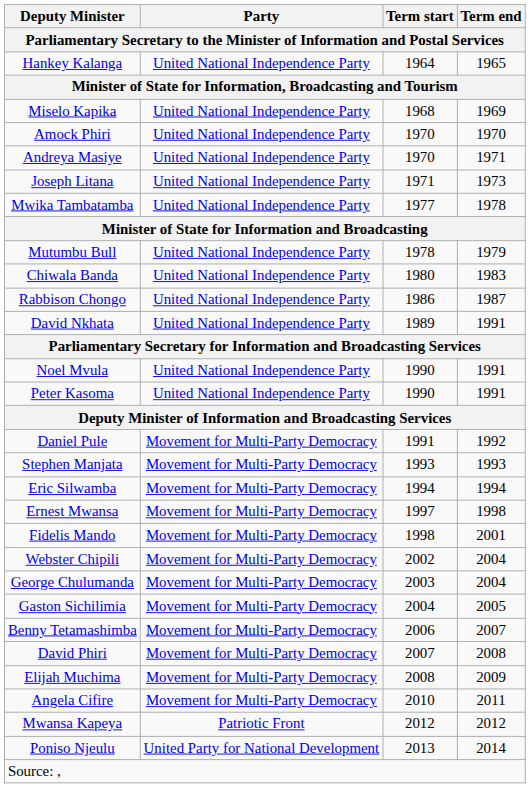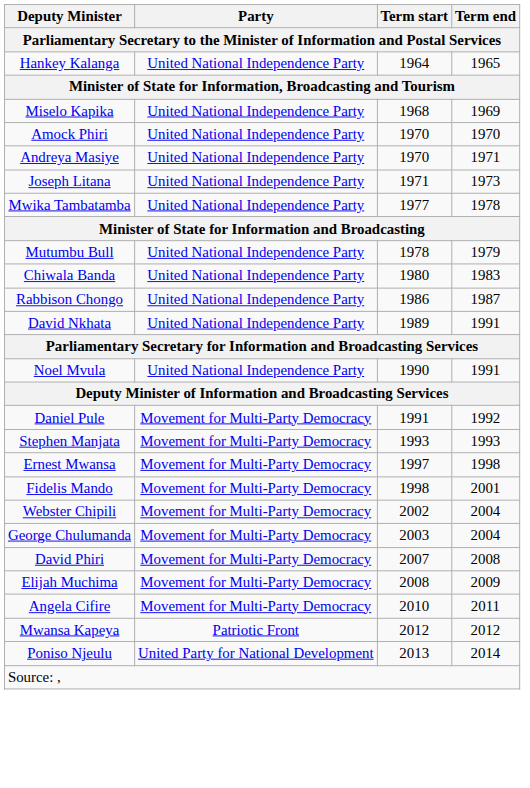- row: Peter Kasoma | United National Independence Party | 1990 | 1991
- row: Eric Silwamba | Movement for Multi-Party Democracy | 1994 | 1994
- row: Gaston Sichilimia | Movement for Multi-Party Democracy | 2004 | 2005
- row: Benny Tetamashimba | Movement for Multi-Party Democracy | 2006 | 2007
